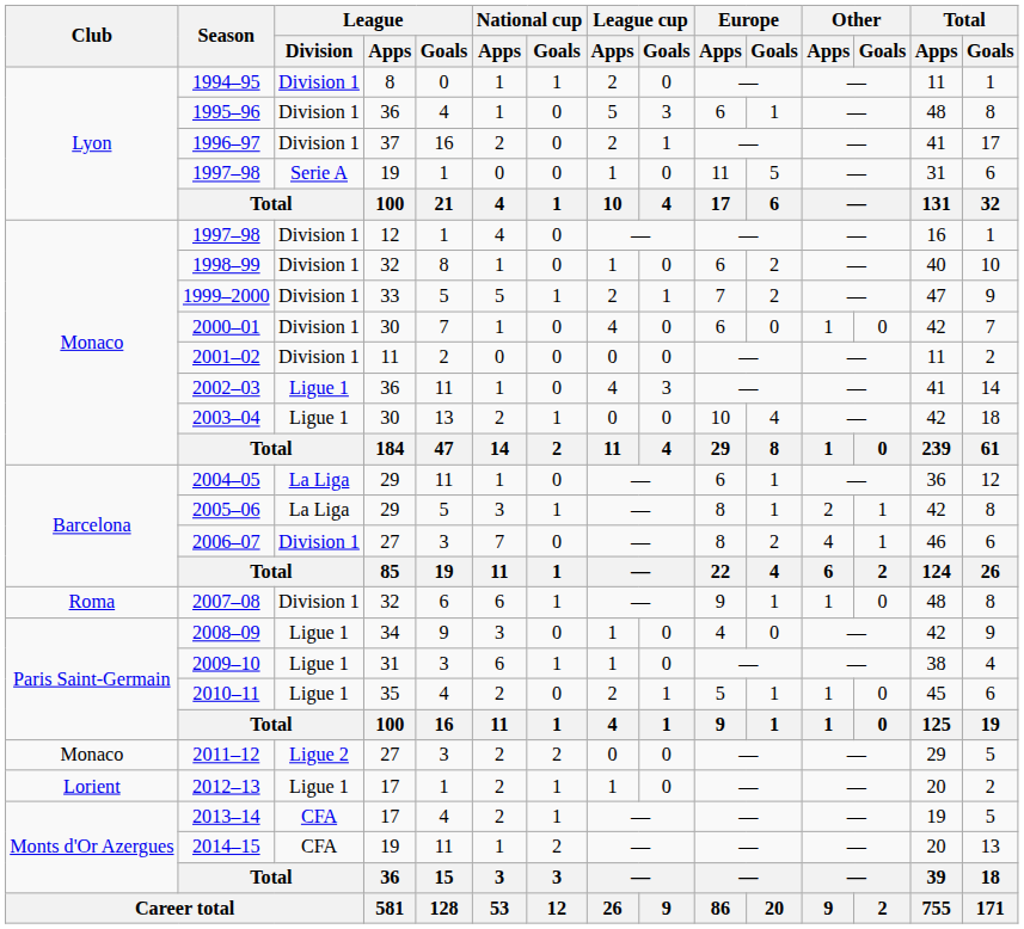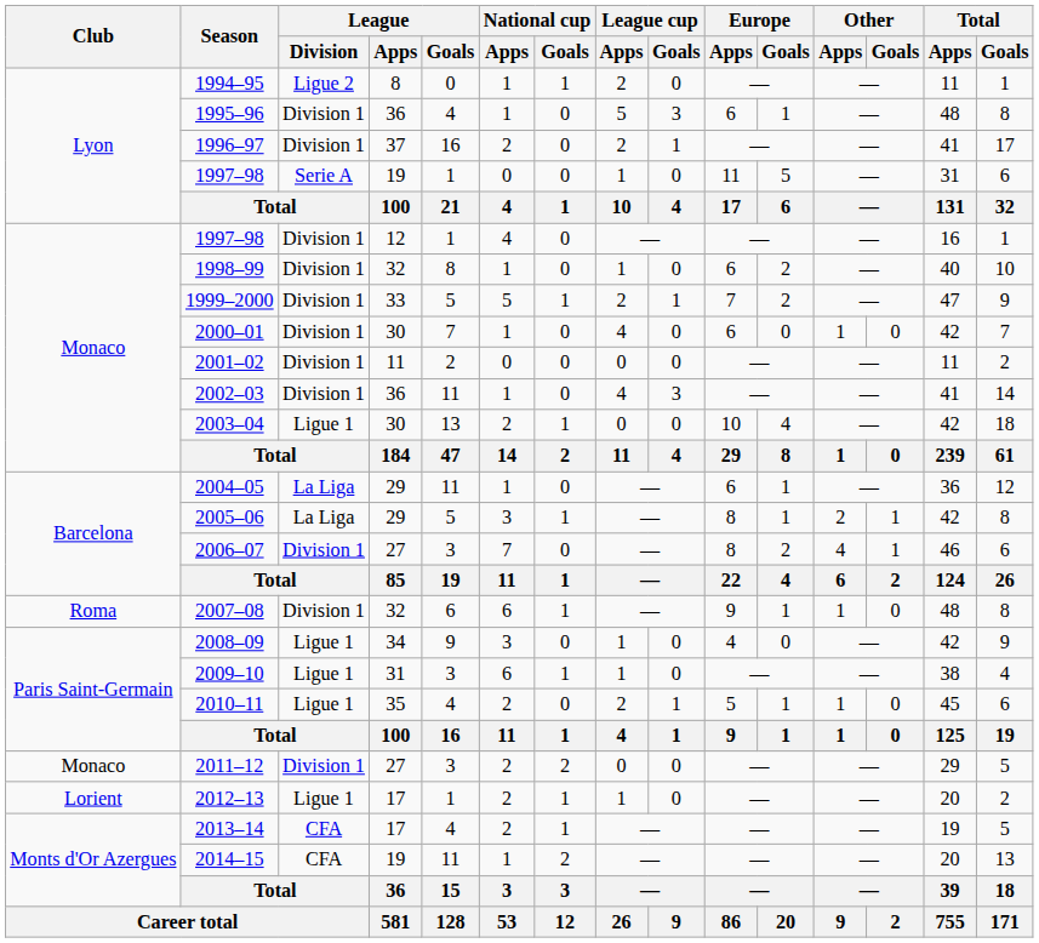1994–95 | League / Division: Division 1 -> Ligue 2
2002–03 | League / Division: Ligue 1 -> Division 1
2011–12 | League / Division: Ligue 2 -> Division 1
